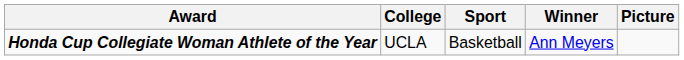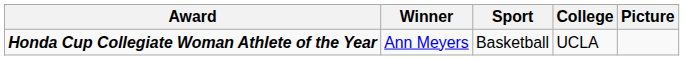columns swapped: Winner <-> College
